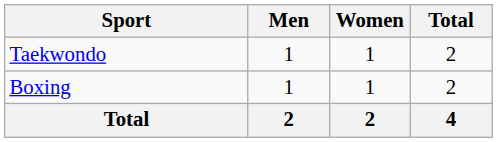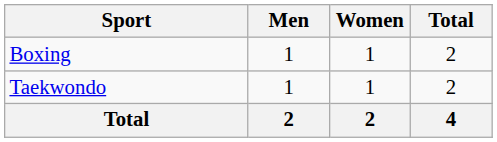rows swapped: Boxing <-> Taekwondo
